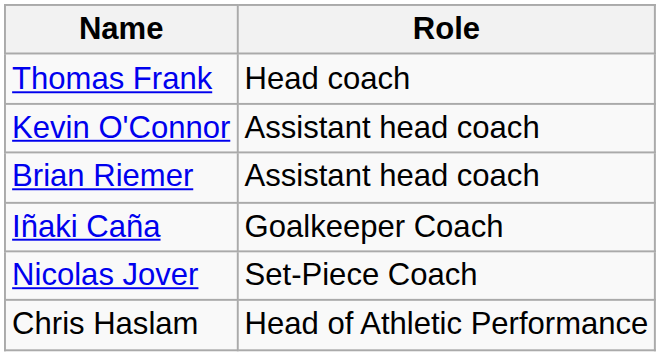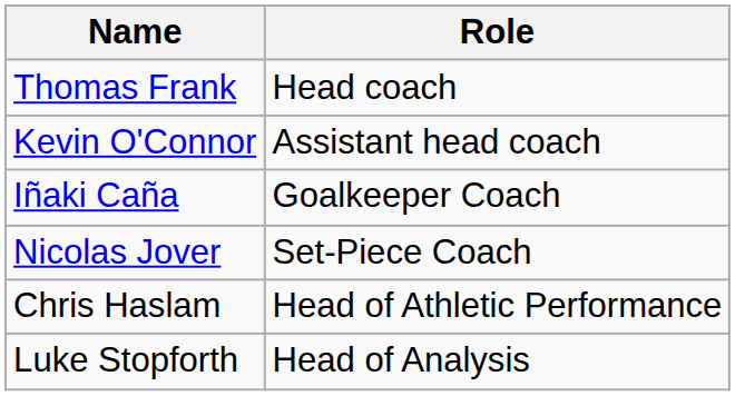- row: Brian Riemer | Assistant head coach
+ row: Luke Stopforth | Head of Analysis
